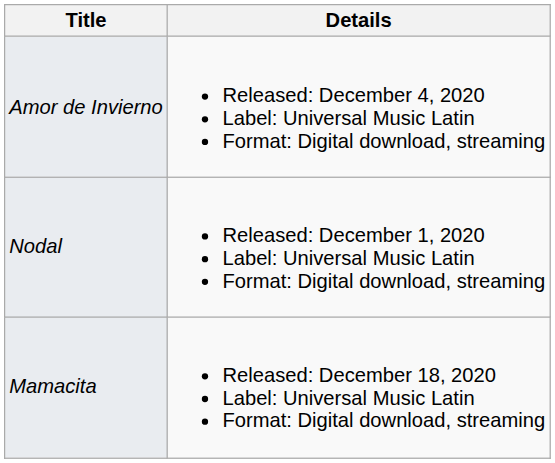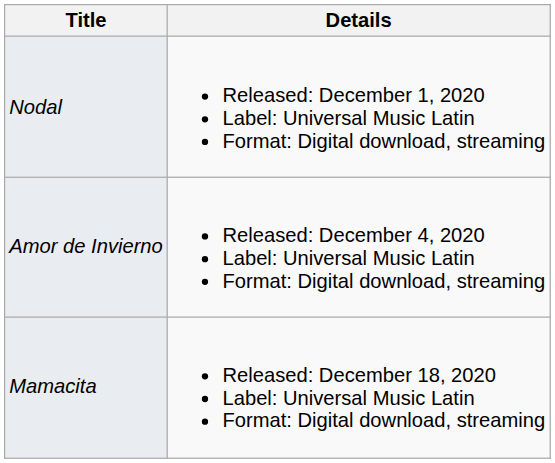rows swapped: Amor de Invierno <-> Nodal
